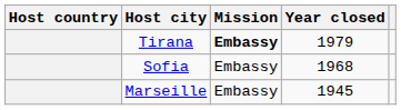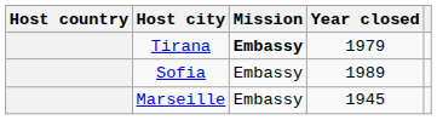Sofia | Year closed: 1968 -> 1989
